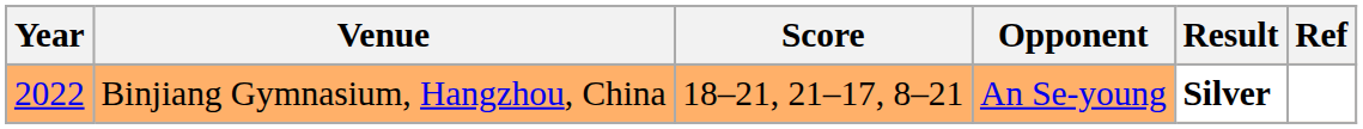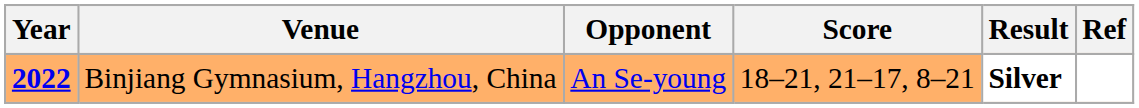columns swapped: Opponent <-> Score
Binjiang Gymnasium, Hangzhou, China | Year: normal -> bold
